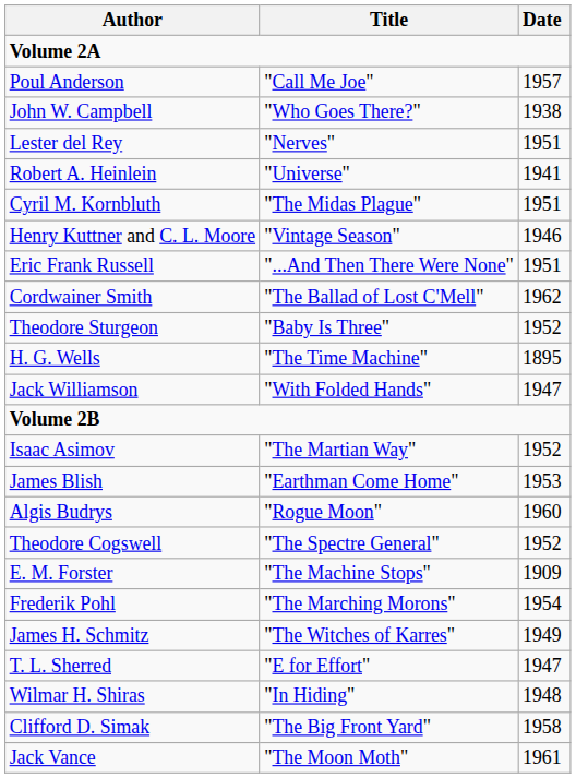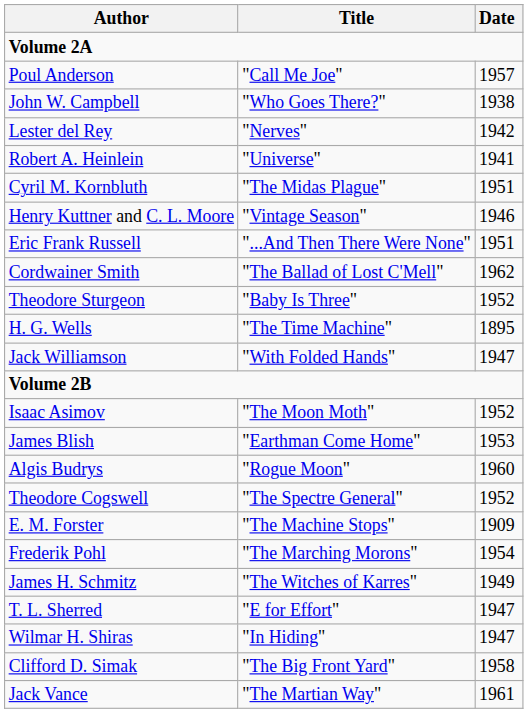Lester del Rey | Date: 1951 -> 1942
Isaac Asimov | Title: "The Martian Way" -> "The Moon Moth"
Wilmar H. Shiras | Date: 1948 -> 1947
Jack Vance | Title: "The Moon Moth" -> "The Martian Way"
